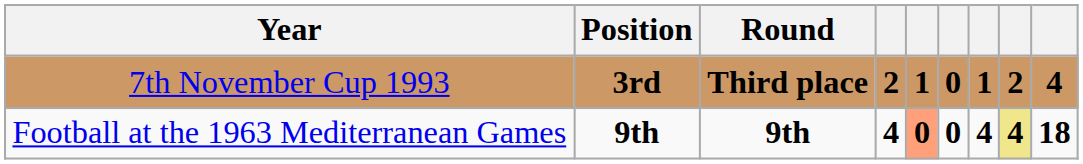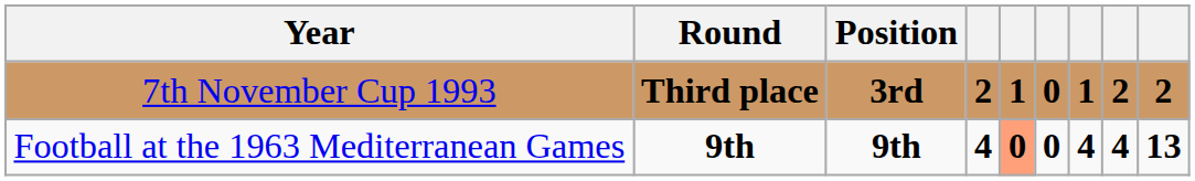columns swapped: Round <-> Position
7th November Cup 1993 | column 9: 4 -> 2
Football at the 1963 Mediterranean Games | column 8: khaki background -> no background
Football at the 1963 Mediterranean Games | column 9: 18 -> 13
